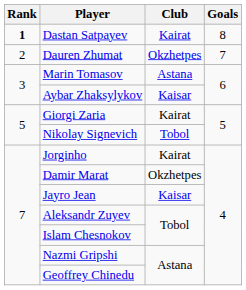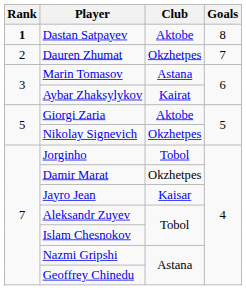Dastan Satpayev | Club: Kairat -> Aktobe
Aybar Zhaksylykov | Club: Kaisar -> Kairat
Giorgi Zaria | Club: Kairat -> Aktobe
Nikolay Signevich | Club: Tobol -> Okzhetpes
Jorginho | Club: Kairat -> Tobol
